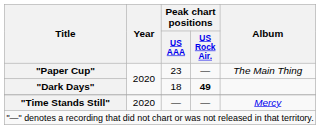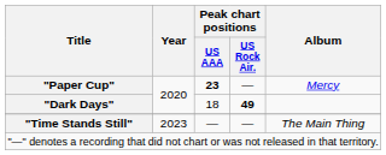"Paper Cup" | Peak chart positions / US AAA: normal -> bold
"Paper Cup" | Album: The Main Thing -> Mercy
"Time Stands Still" | Year: 2020 -> 2023
"Time Stands Still" | Album: Mercy -> The Main Thing
